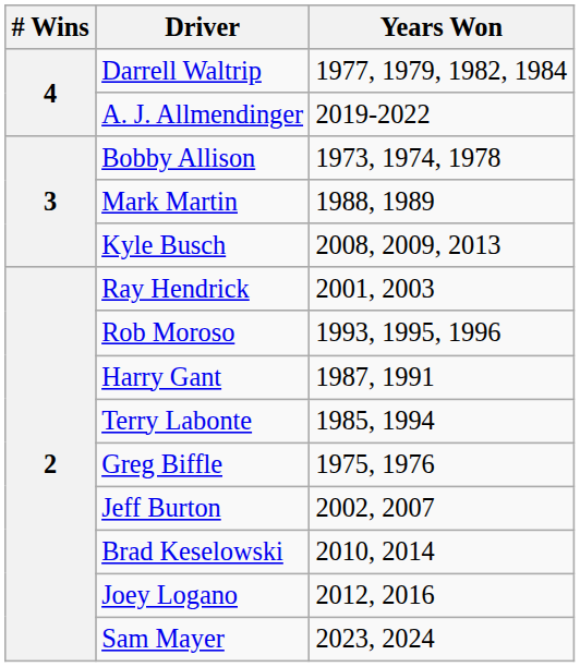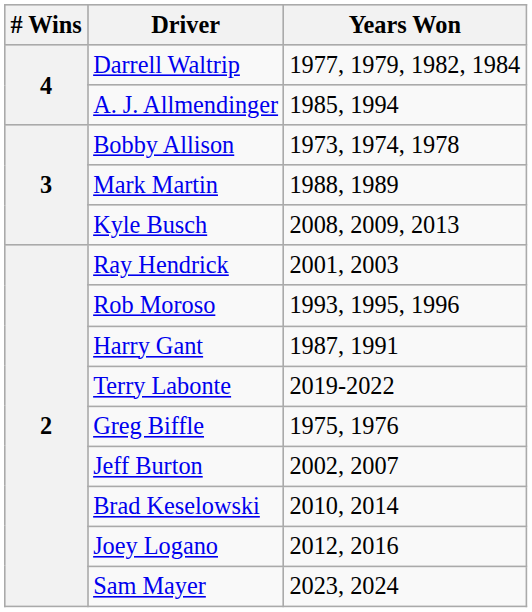A. J. Allmendinger | Years Won: 2019-2022 -> 1985, 1994
Terry Labonte | Years Won: 1985, 1994 -> 2019-2022
